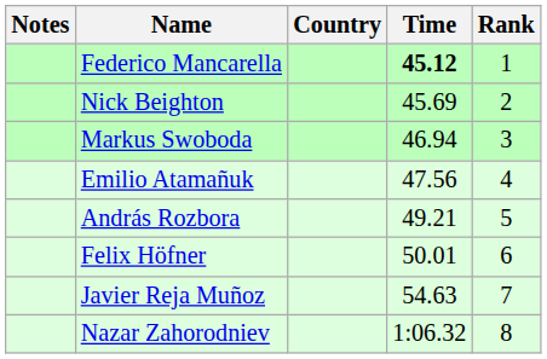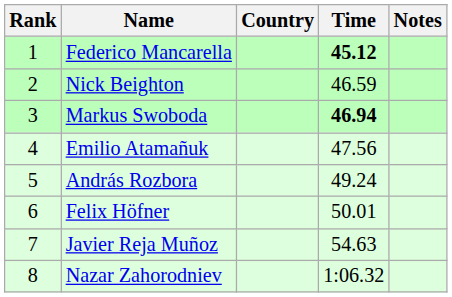columns swapped: Rank <-> Notes
Nick Beighton | Time: 45.69 -> 46.59
Markus Swoboda | Time: normal -> bold
András Rozbora | Time: 49.21 -> 49.24
